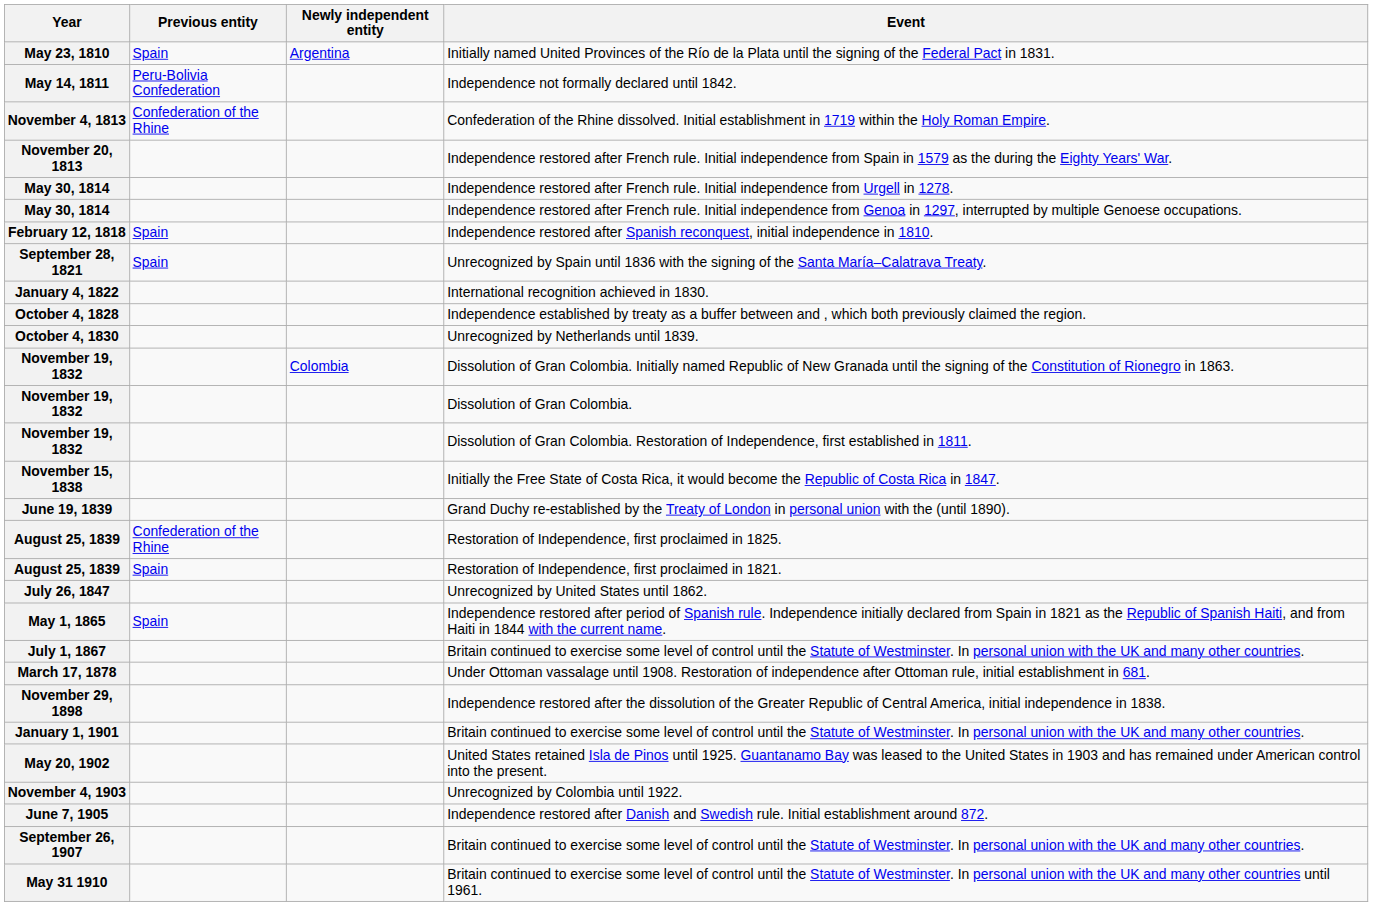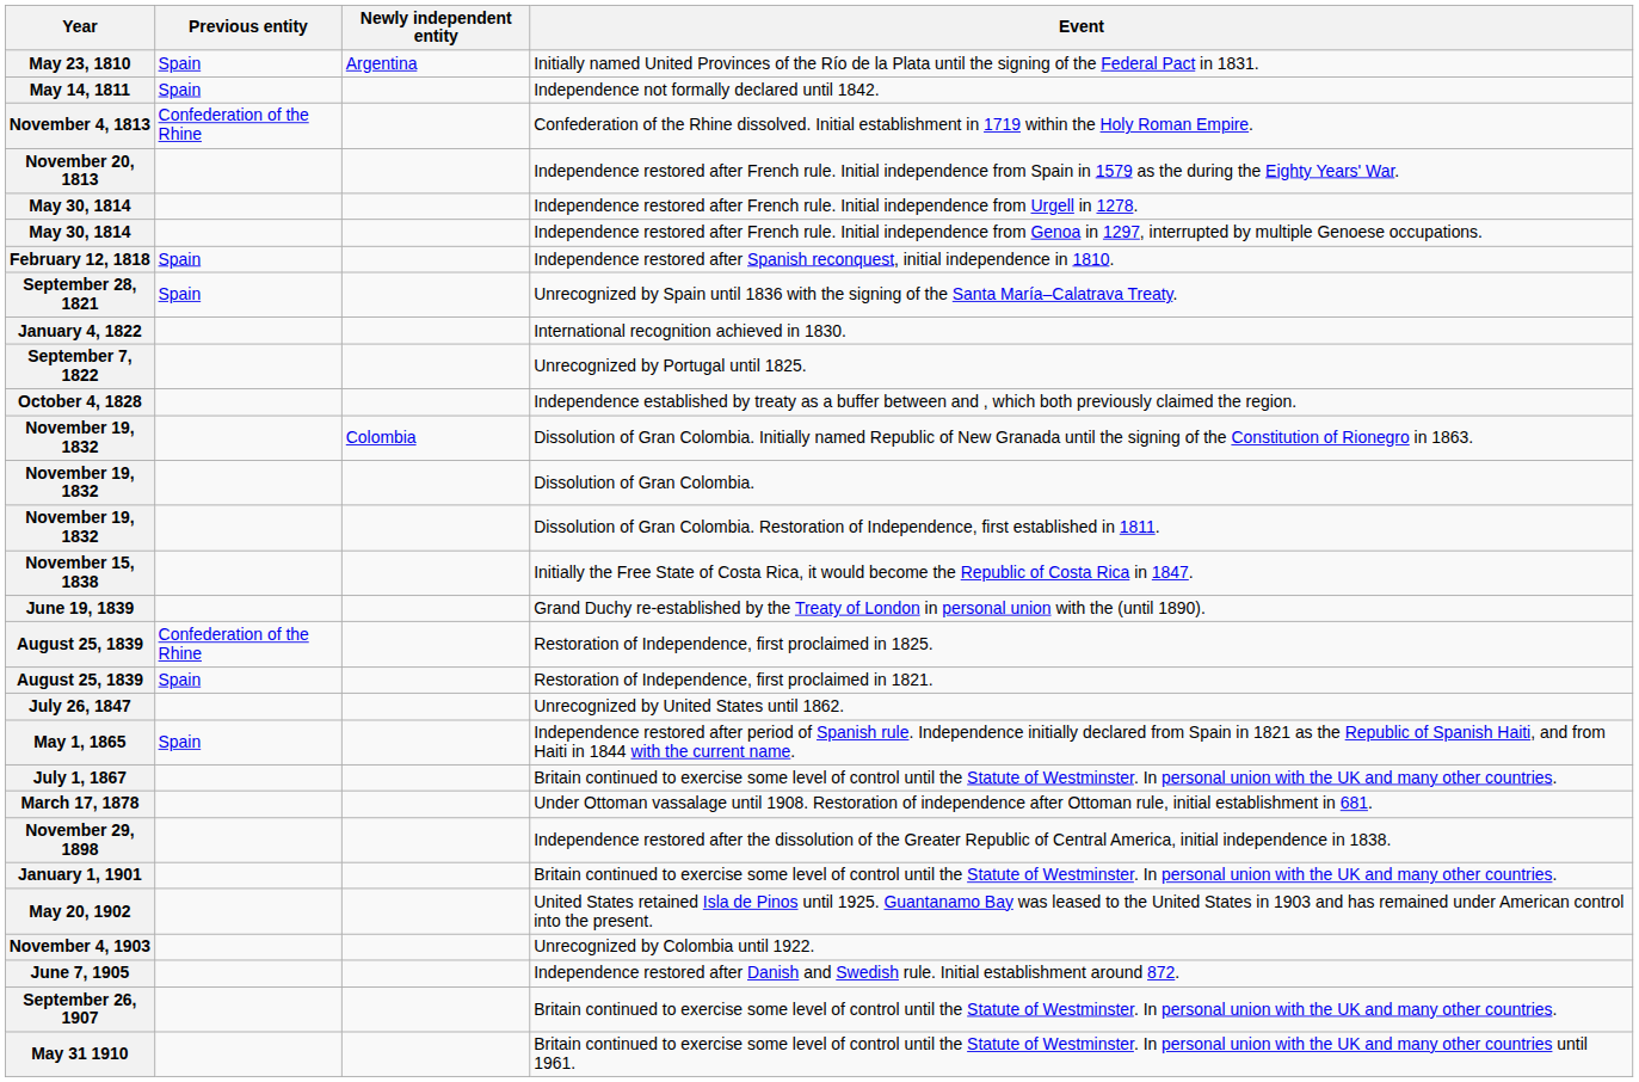Independence not formally declared until 1842. | Previous entity: Peru-Bolivia Confederation -> Spain
+ row: September 7, 1822 | Unrecognized by Portugal until 1825.
- row: October 4, 1830 | Unrecognized by Netherlands until 1839.
